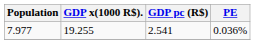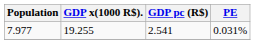7.977 | PE: 0.036% -> 0.031%
